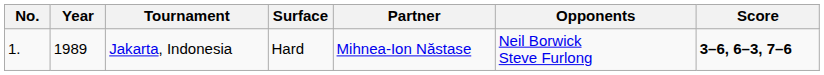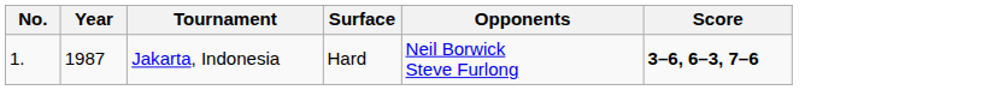- column: Partner | Mihnea-Ion Năstase
Jakarta, Indonesia | Year: 1989 -> 1987
